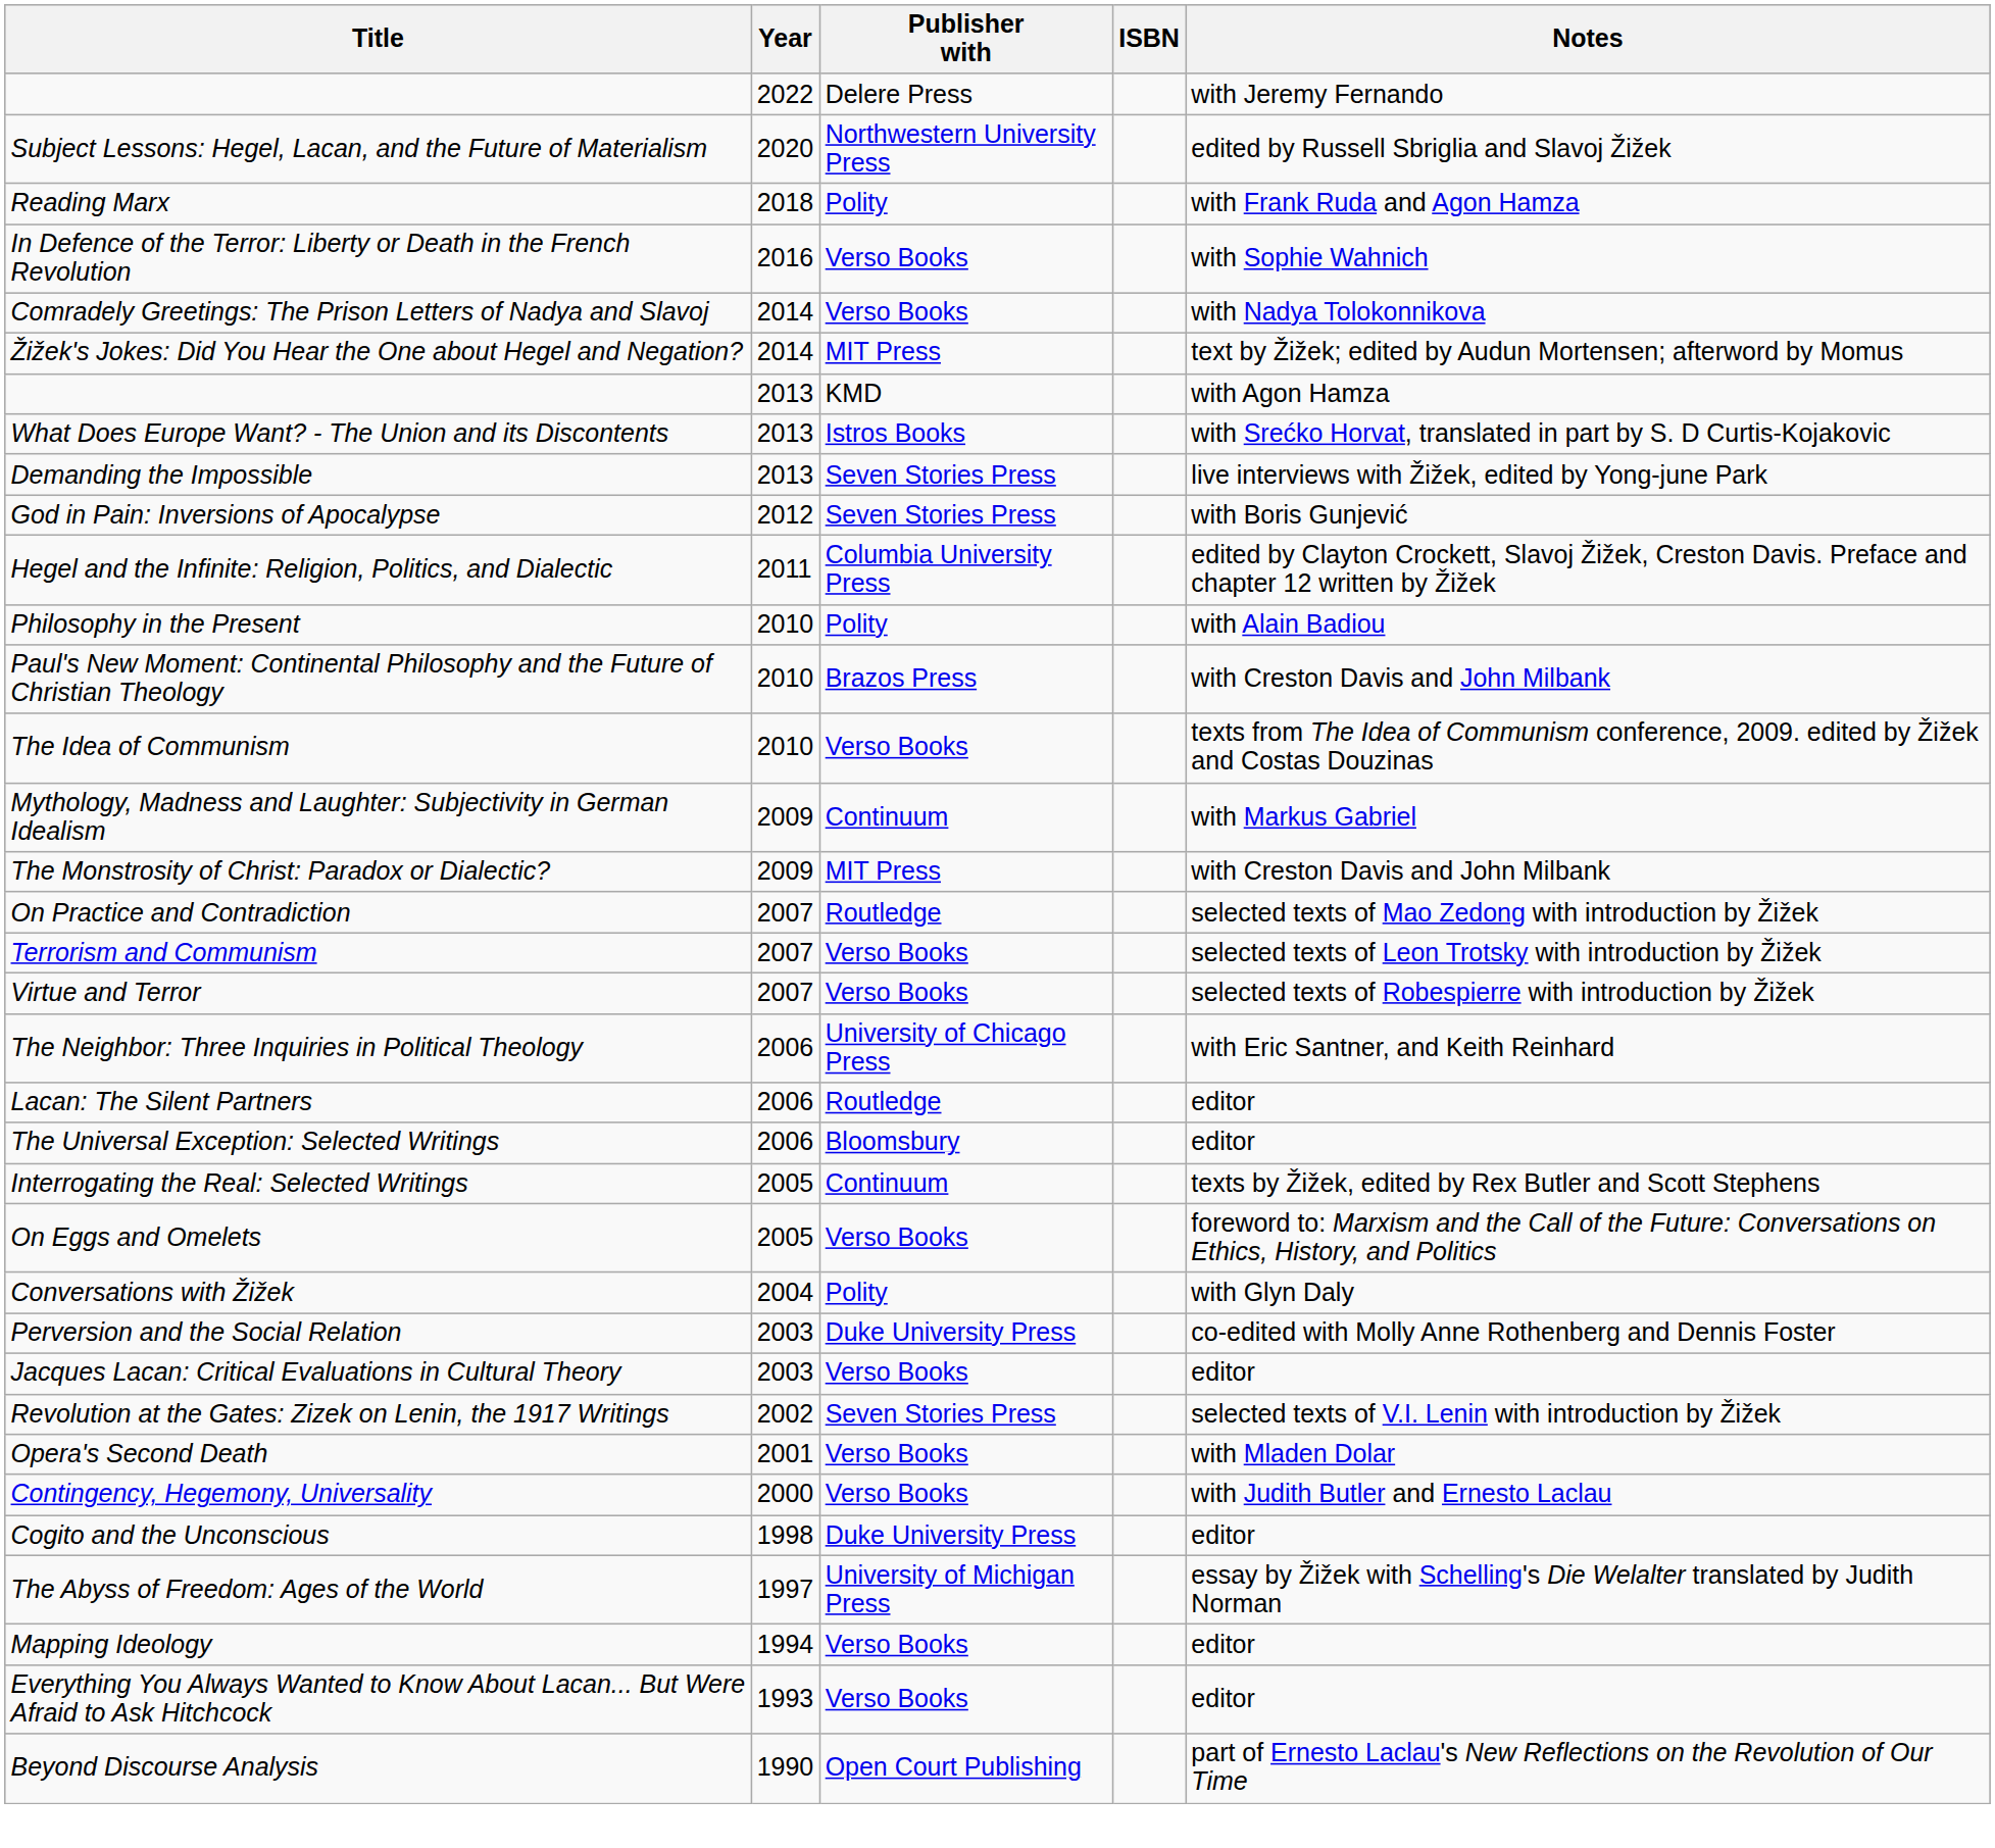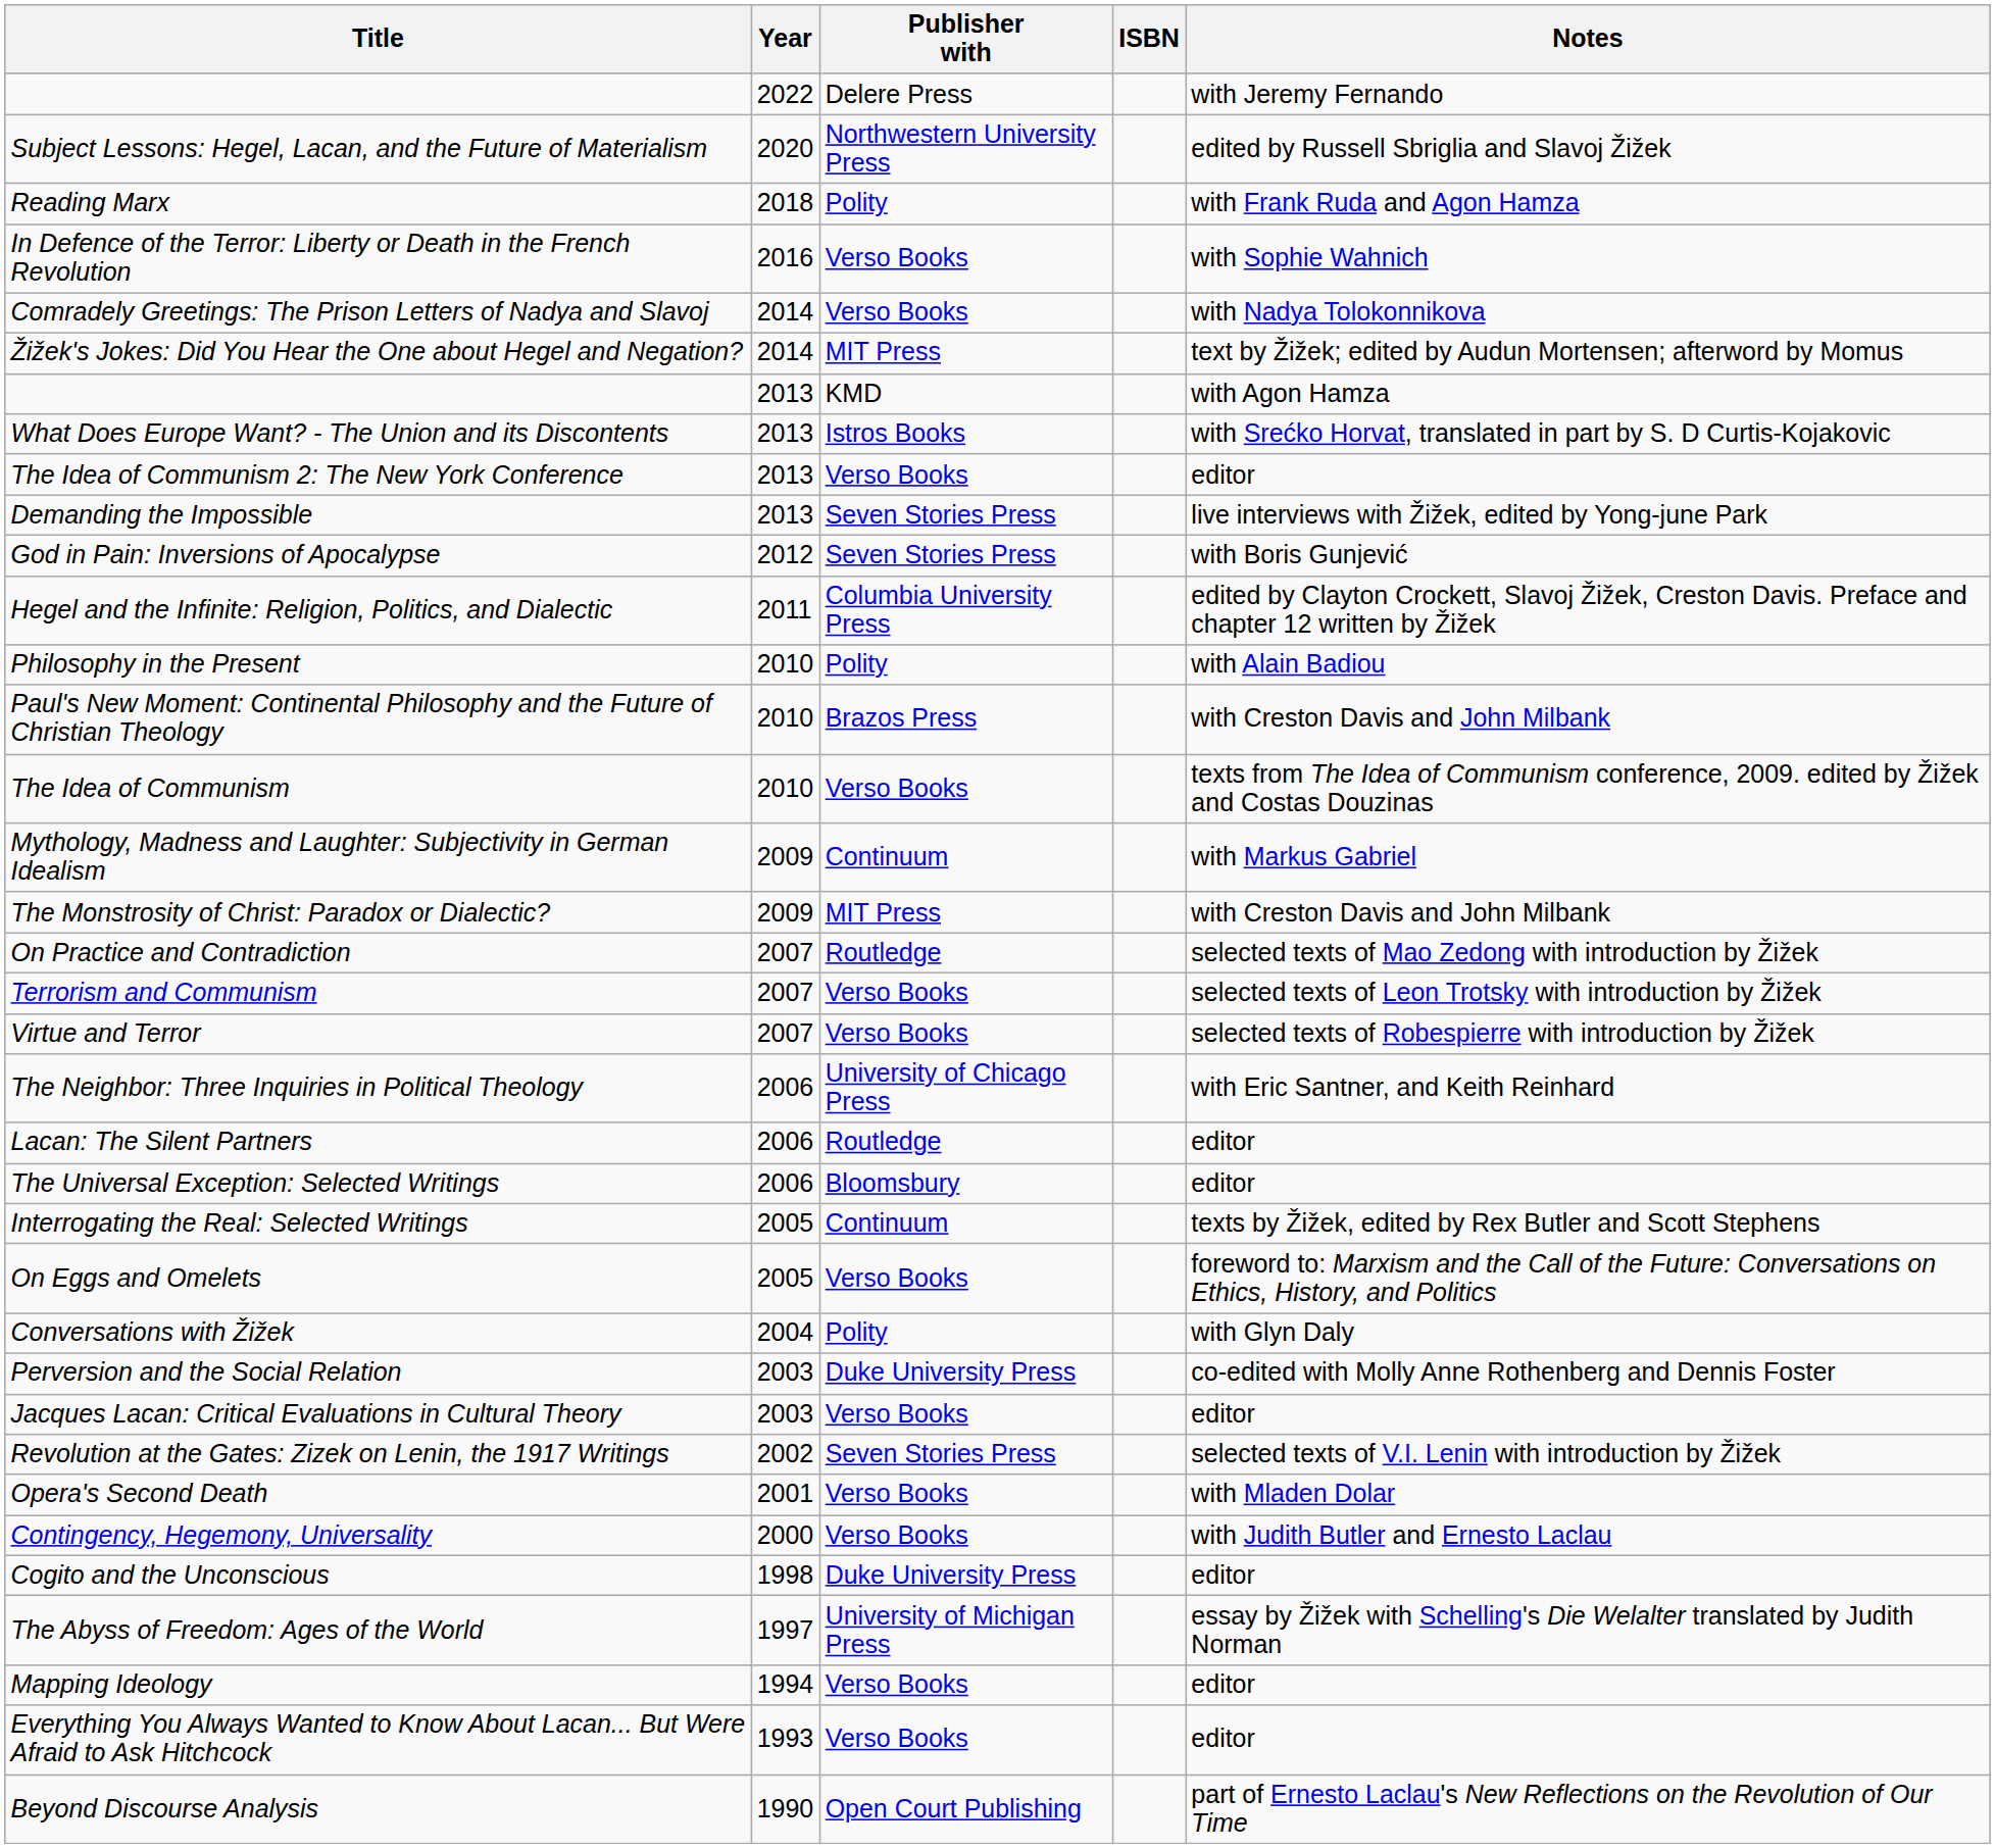+ row: The Idea of Communism 2: The New York Conference | 2013 | Verso Books | editor
